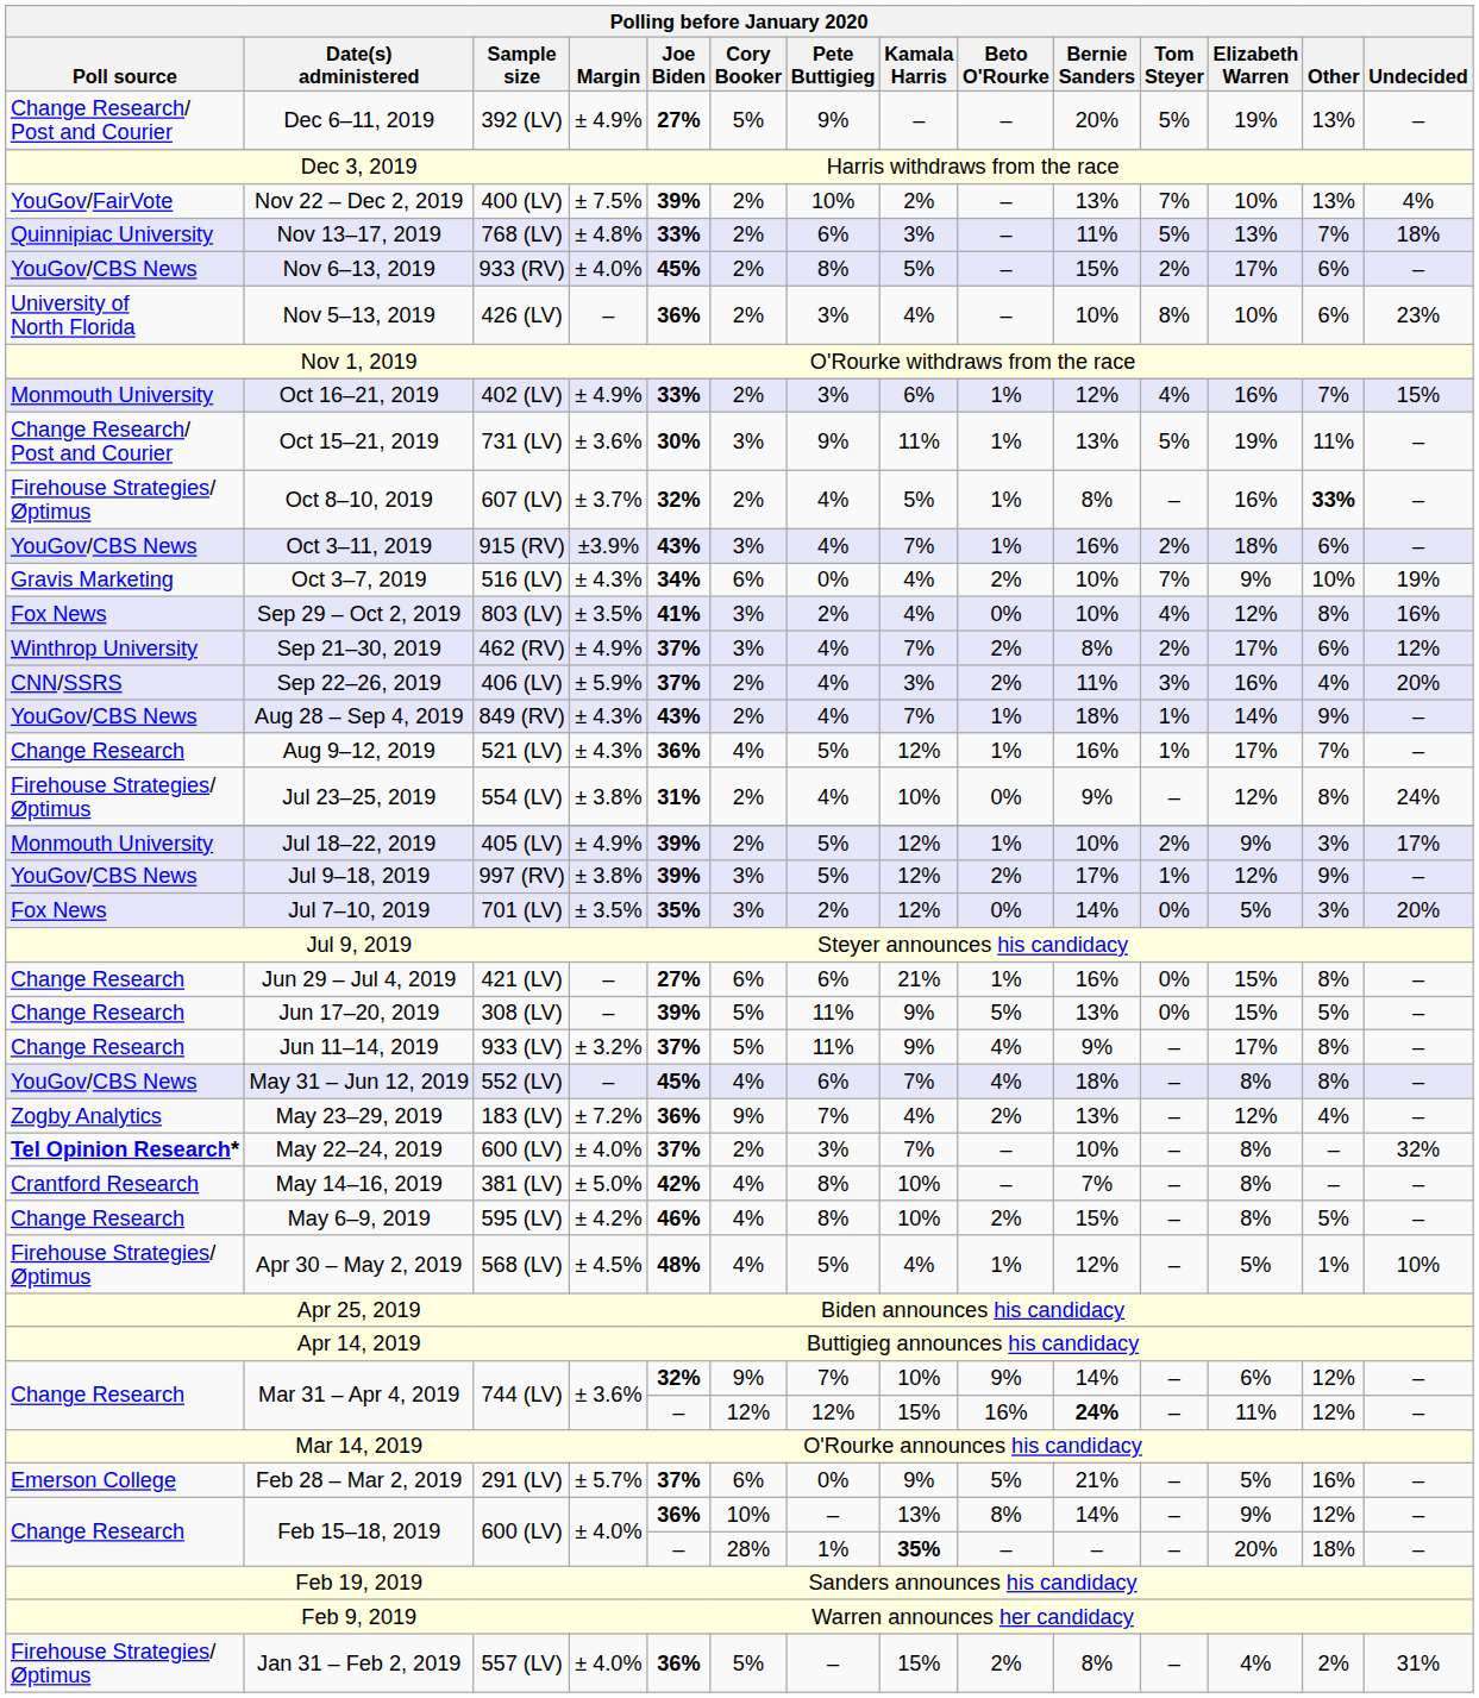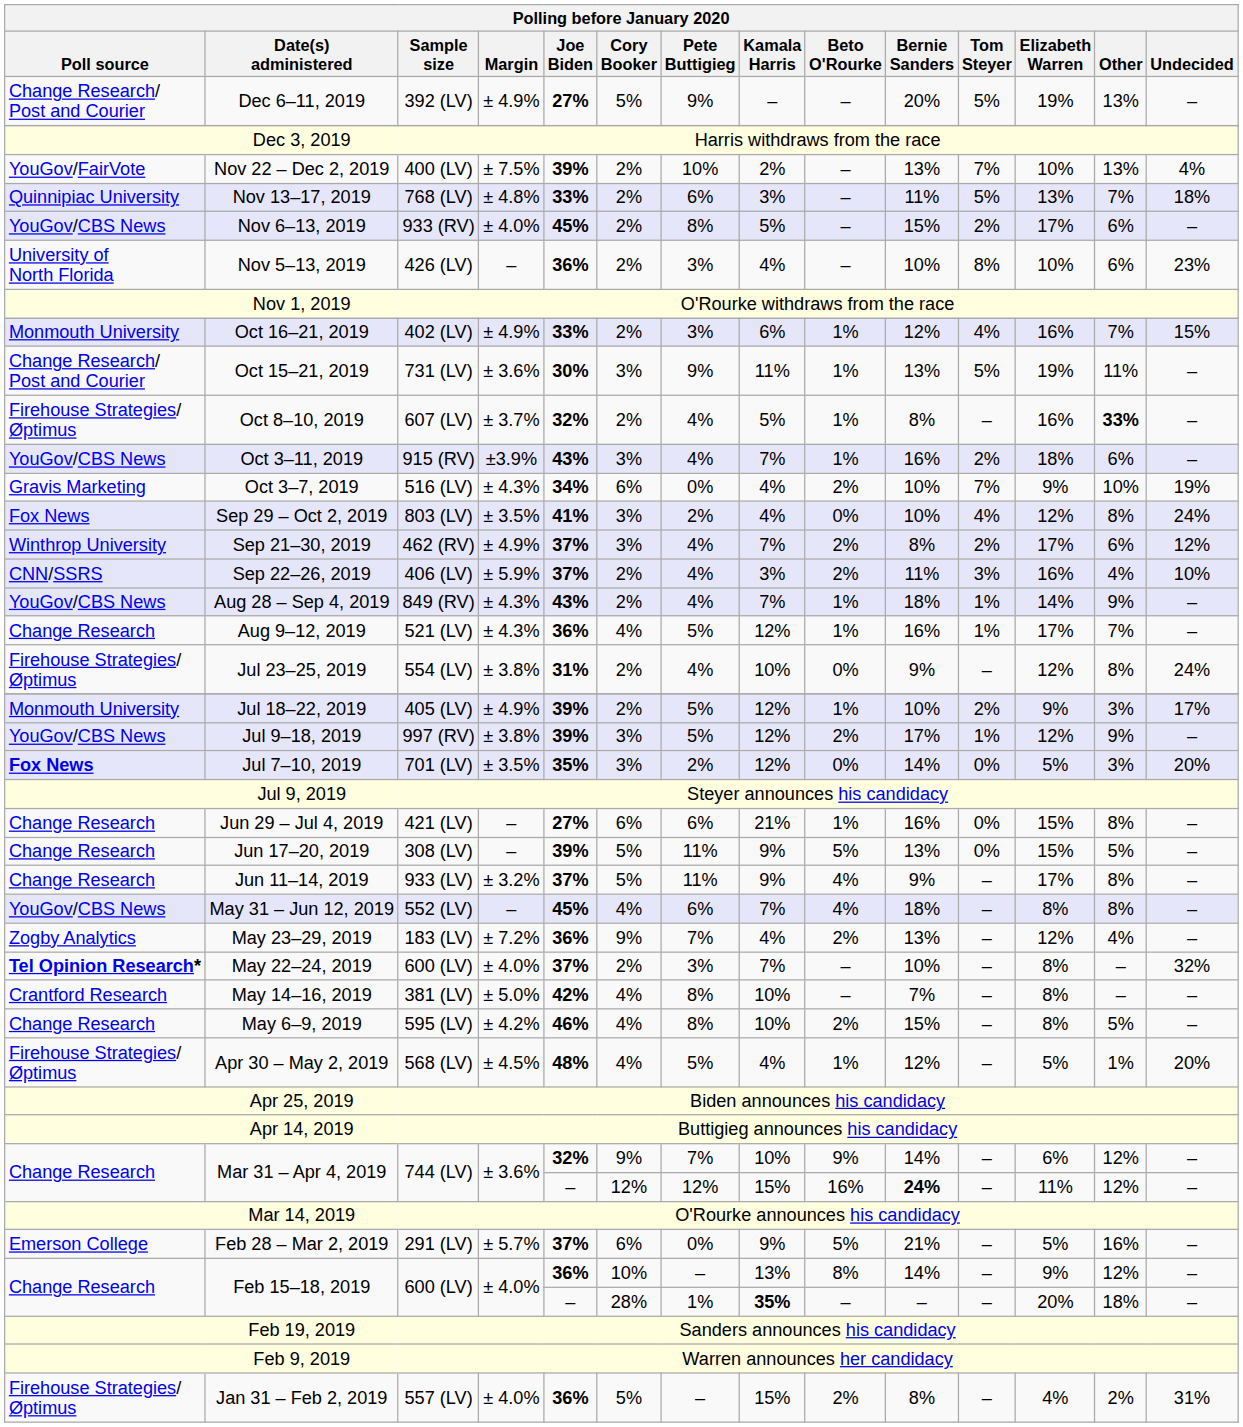Sep 29 – Oct 2, 2019 | Polling before January 2020 / Undecided: 16% -> 24%
Sep 22–26, 2019 | Polling before January 2020 / Undecided: 20% -> 10%
Jul 7–10, 2019 | Polling before January 2020 / Poll source: normal -> bold
Apr 30 – May 2, 2019 | Polling before January 2020 / Undecided: 10% -> 20%
